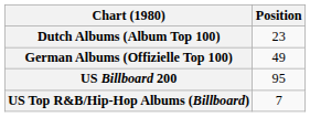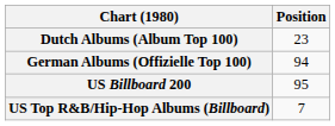German Albums (Offizielle Top 100) | Position: 49 -> 94
